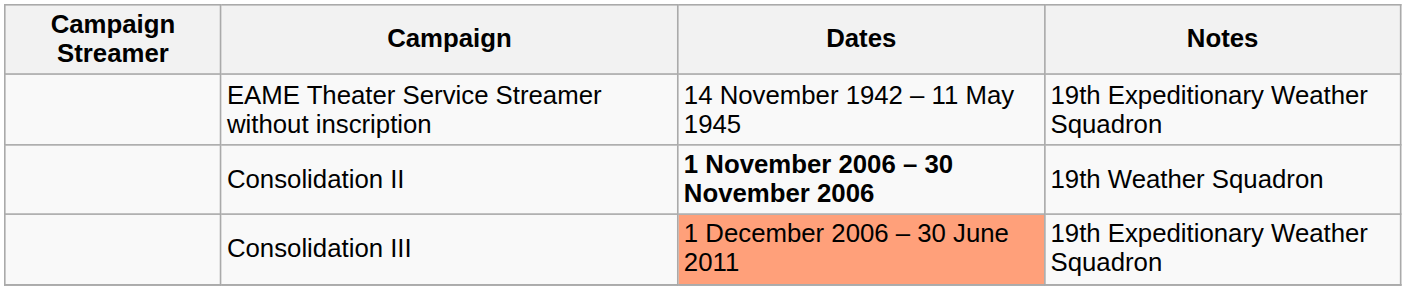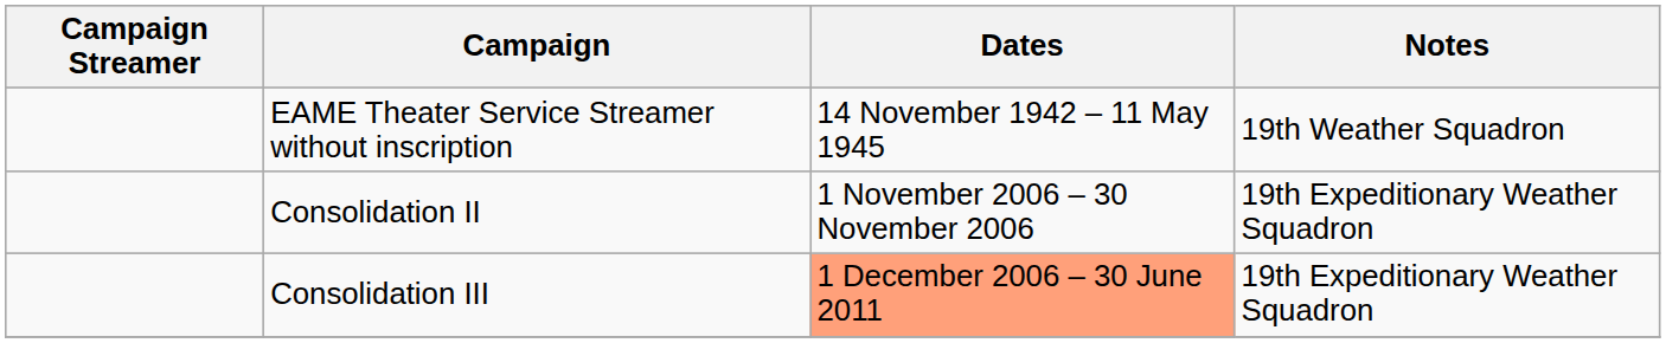EAME Theater Service Streamer without inscription | Notes: 19th Expeditionary Weather Squadron -> 19th Weather Squadron
Consolidation II | Dates: bold -> normal
Consolidation II | Notes: 19th Weather Squadron -> 19th Expeditionary Weather Squadron
